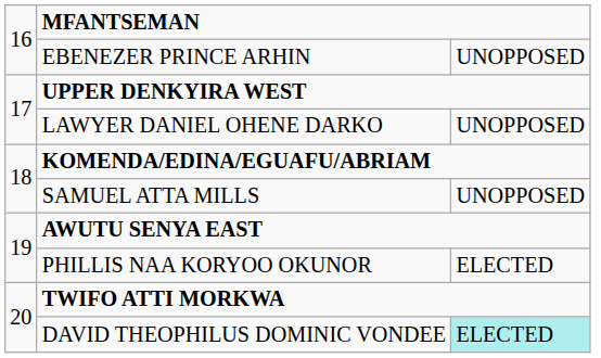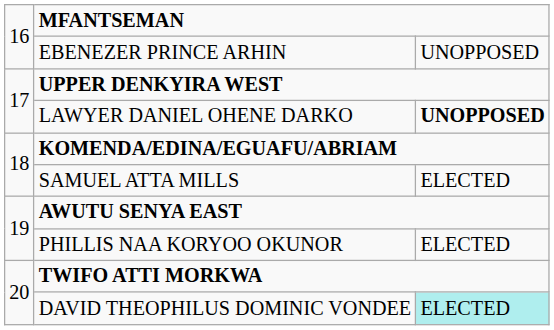LAWYER DANIEL OHENE DARKO | column 3: normal -> bold
SAMUEL ATTA MILLS | column 3: UNOPPOSED -> ELECTED
